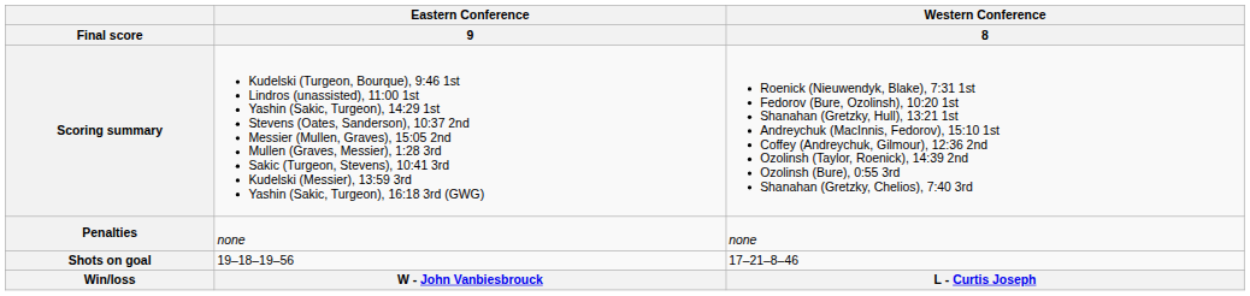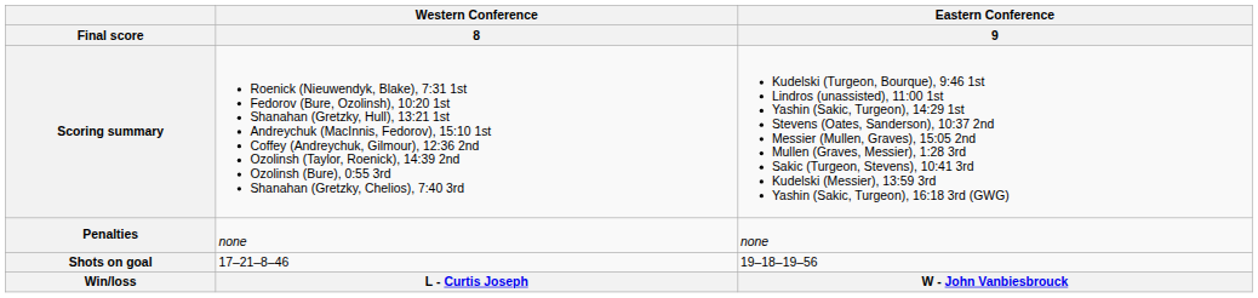columns swapped: Western Conference / 8 <-> Eastern Conference / 9
